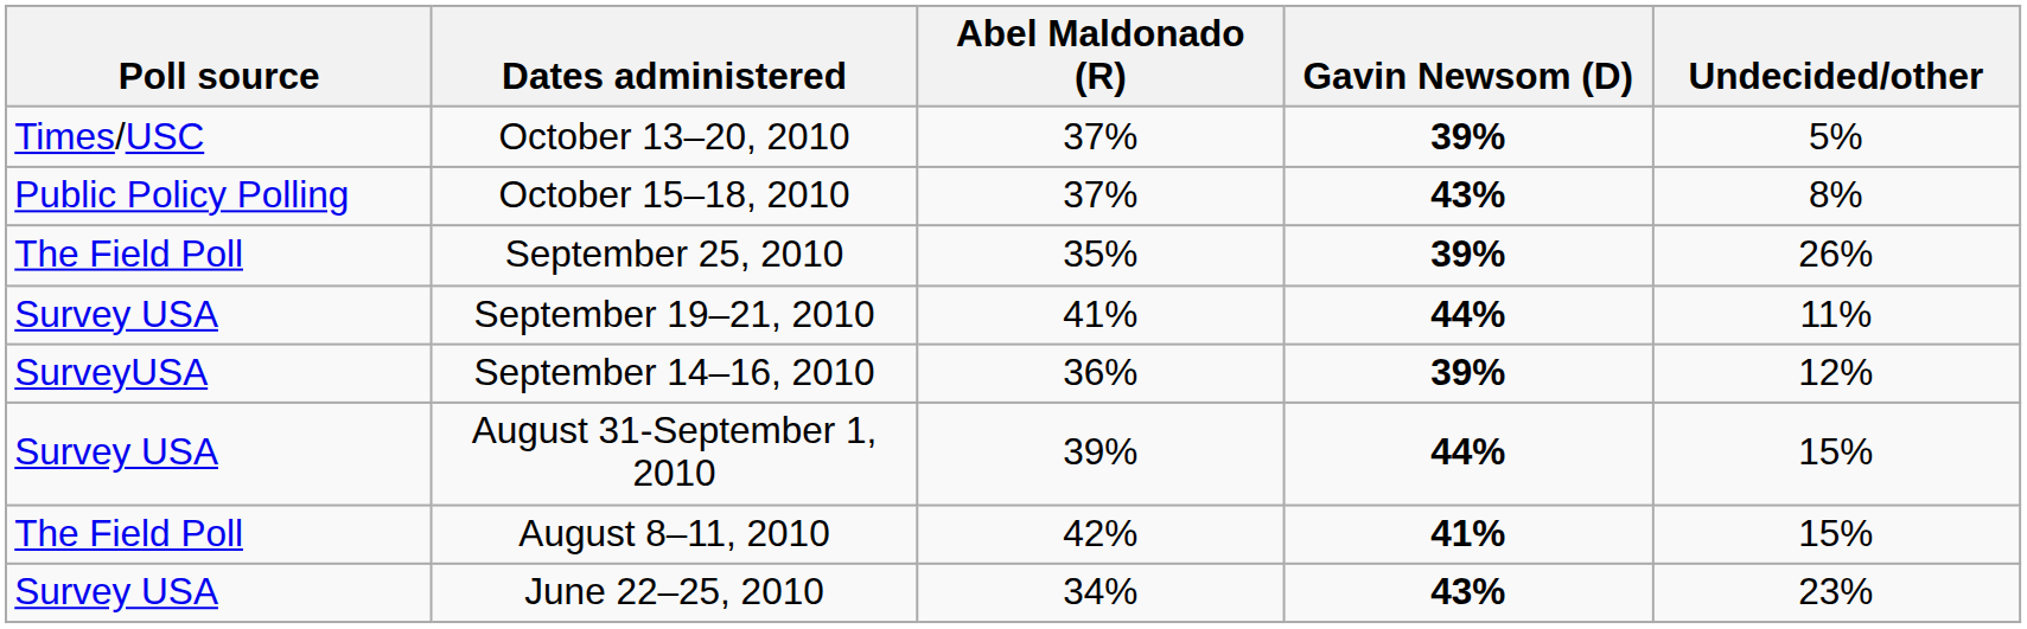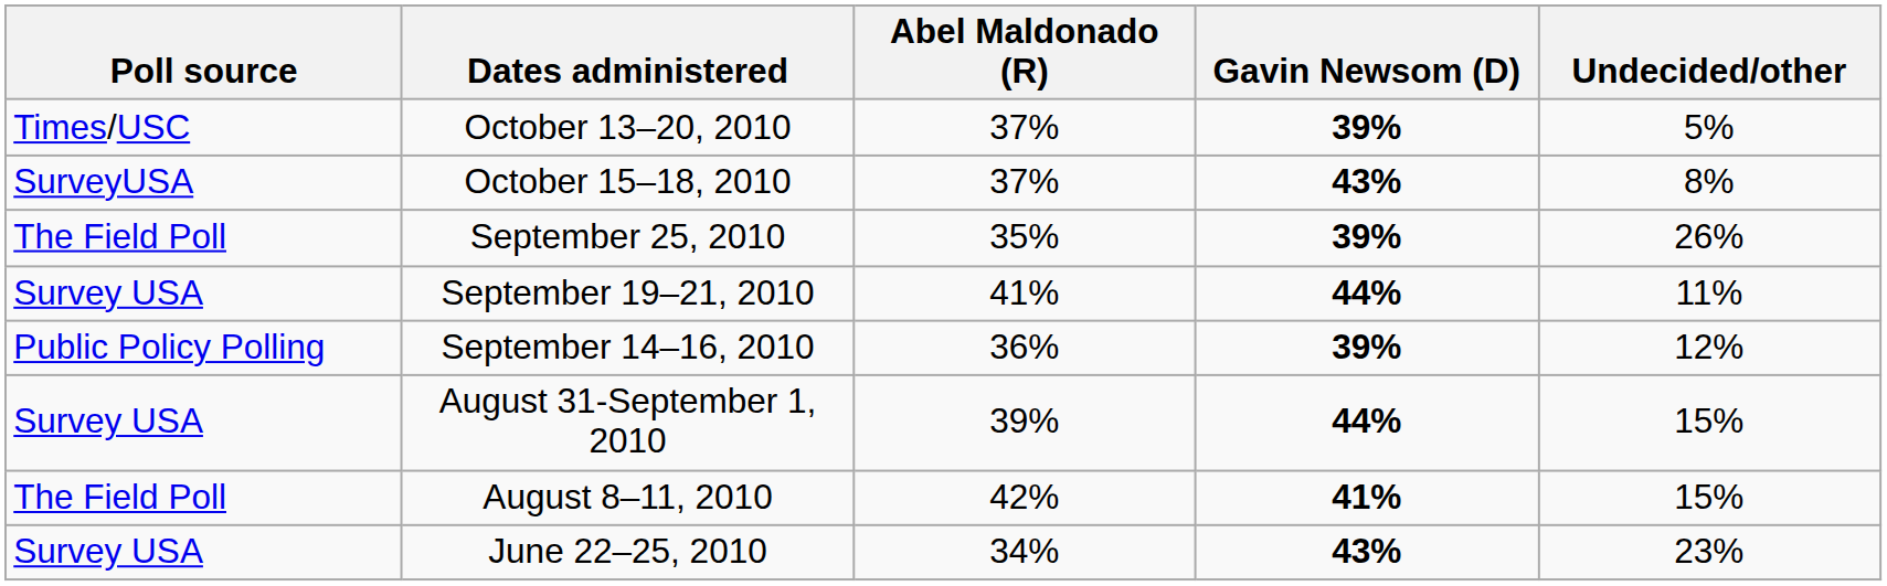October 15–18, 2010 | Poll source: Public Policy Polling -> SurveyUSA
September 14–16, 2010 | Poll source: SurveyUSA -> Public Policy Polling
